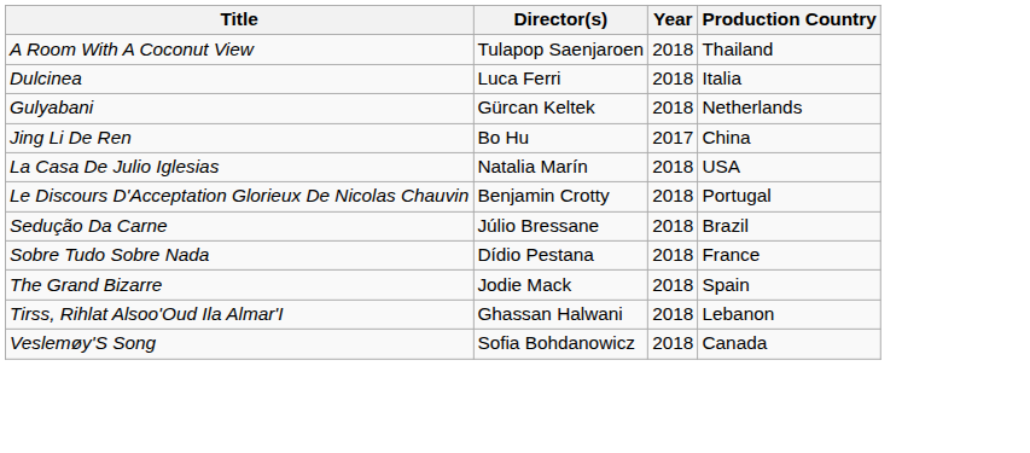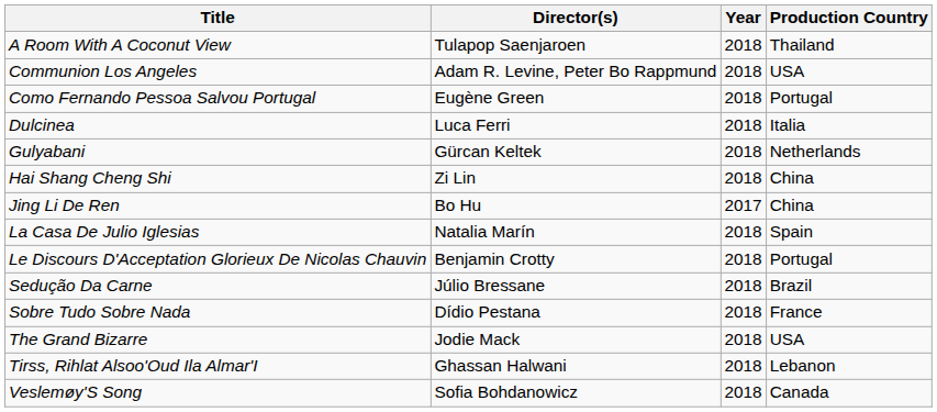+ row: Communion Los Angeles | Adam R. Levine, Peter Bo Rappmund | 2018 | USA
+ row: Como Fernando Pessoa Salvou Portugal | Eugène Green | 2018 | Portugal
+ row: Hai Shang Cheng Shi | Zi Lin | 2018 | China
La Casa De Julio Iglesias | Production Country: USA -> Spain
The Grand Bizarre | Production Country: Spain -> USA
